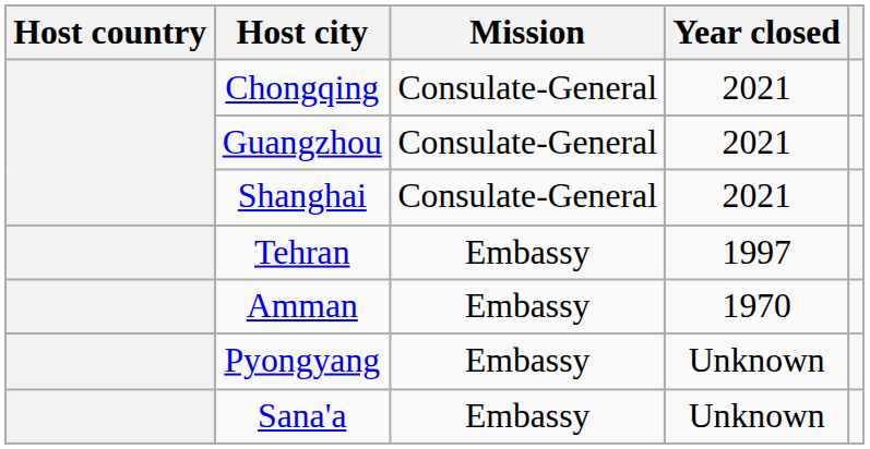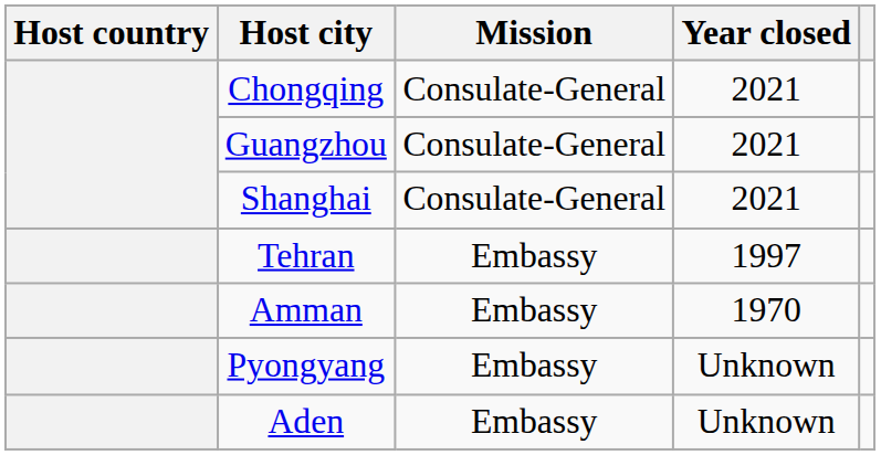+ row: Aden | Embassy | Unknown
- row: Sana'a | Embassy | Unknown
